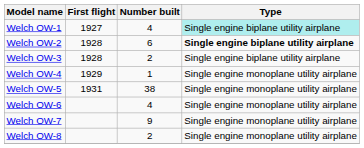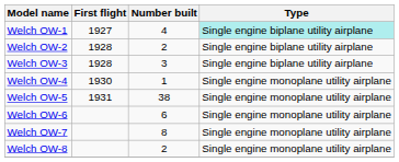Welch OW-2 | Number built: 6 -> 2
Welch OW-2 | Type: bold -> normal
Welch OW-3 | Number built: 2 -> 3
Welch OW-4 | First flight: 1929 -> 1930
Welch OW-6 | Number built: 4 -> 6
Welch OW-7 | Number built: 9 -> 8
